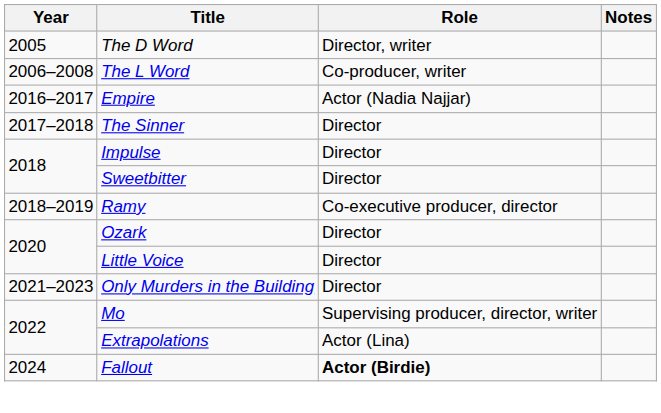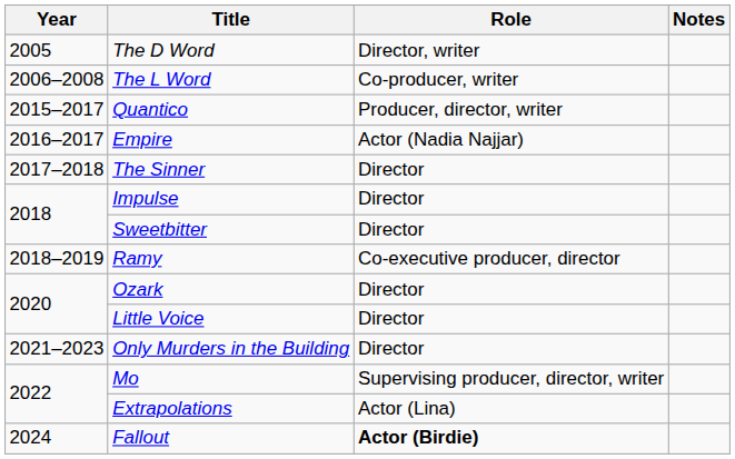+ row: 2015–2017 | Quantico | Producer, director, writer
